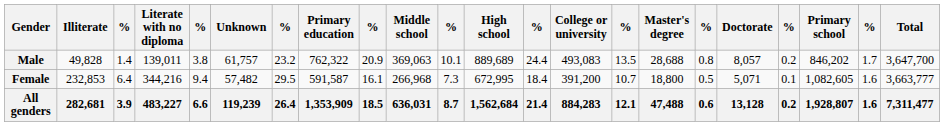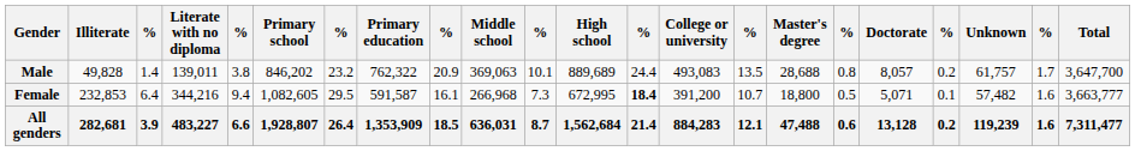columns swapped: Primary school <-> Unknown
Female | column 13: normal -> bold
